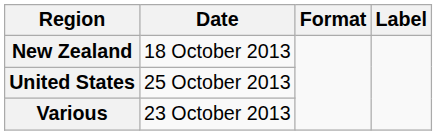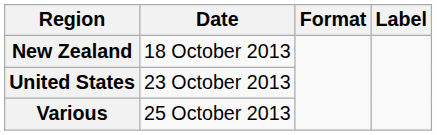United States | Date: 25 October 2013 -> 23 October 2013
Various | Date: 23 October 2013 -> 25 October 2013
